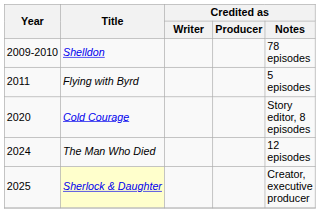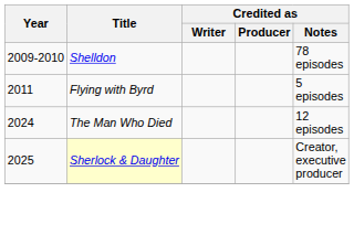- row: 2020 | Cold Courage | Story editor, 8 episodes
